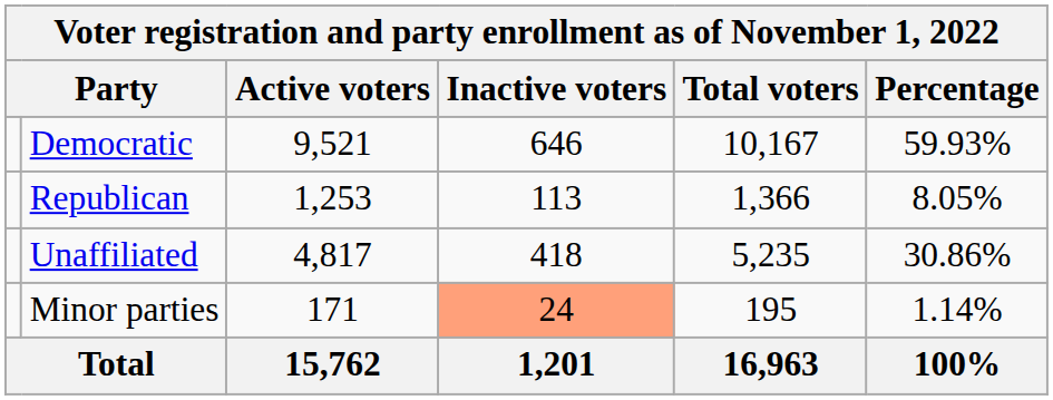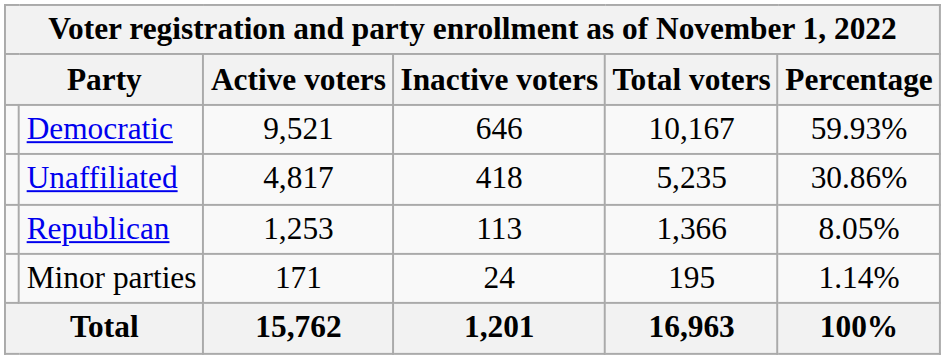rows swapped: Republican <-> Unaffiliated
Minor parties | Inactive voters: lightsalmon background -> no background
